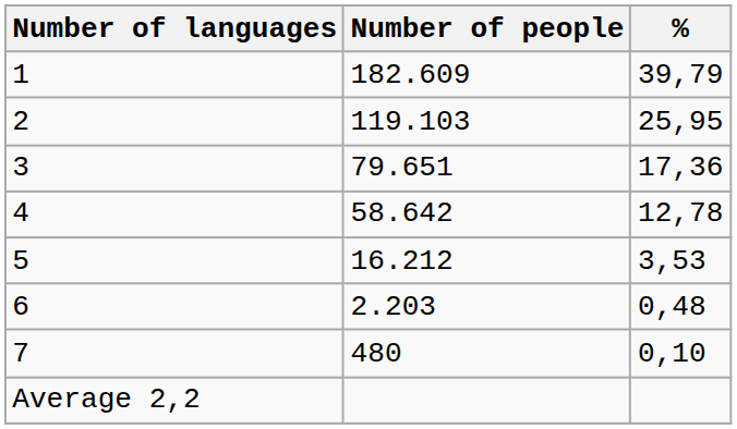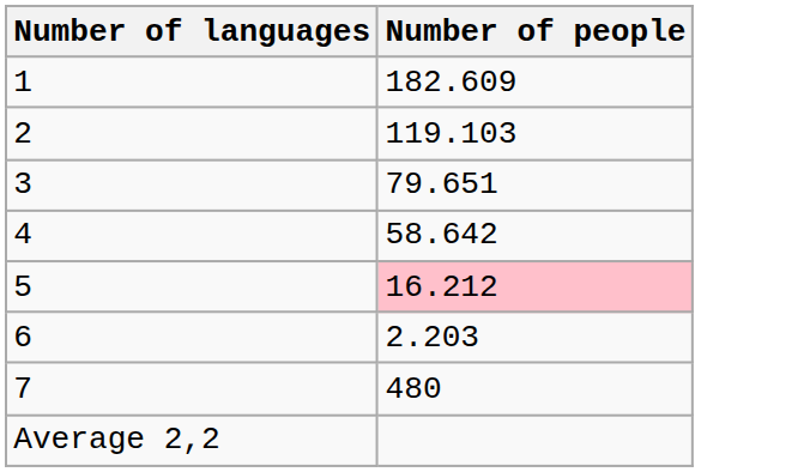- column: % | 39,79 | 25,95 | 17,36 | 12,78 | 3,53 | 0,48 | 0,10
5 | Number of people: no background -> pink background
